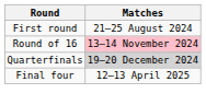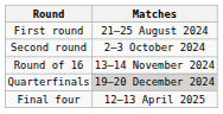+ row: Second round | 2–3 October 2024
Round of 16 | Matches: pink background -> no background
